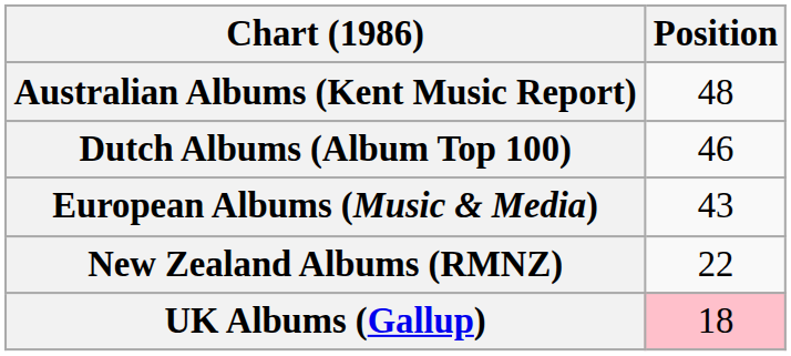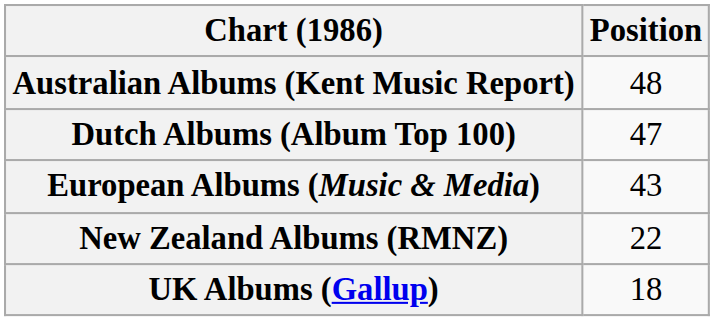Dutch Albums (Album Top 100) | Position: 46 -> 47
UK Albums (Gallup) | Position: pink background -> no background
